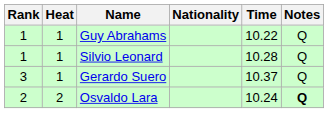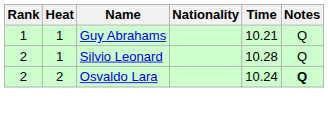Guy Abrahams | Time: 10.22 -> 10.21
Silvio Leonard | Rank: 1 -> 2
- row: 3 | 1 | Gerardo Suero | 10.37 | Q
